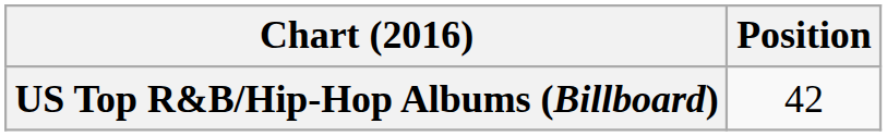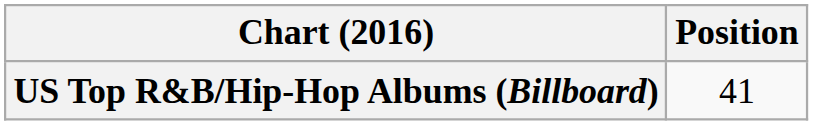US Top R&B/Hip-Hop Albums (Billboard) | Position: 42 -> 41
